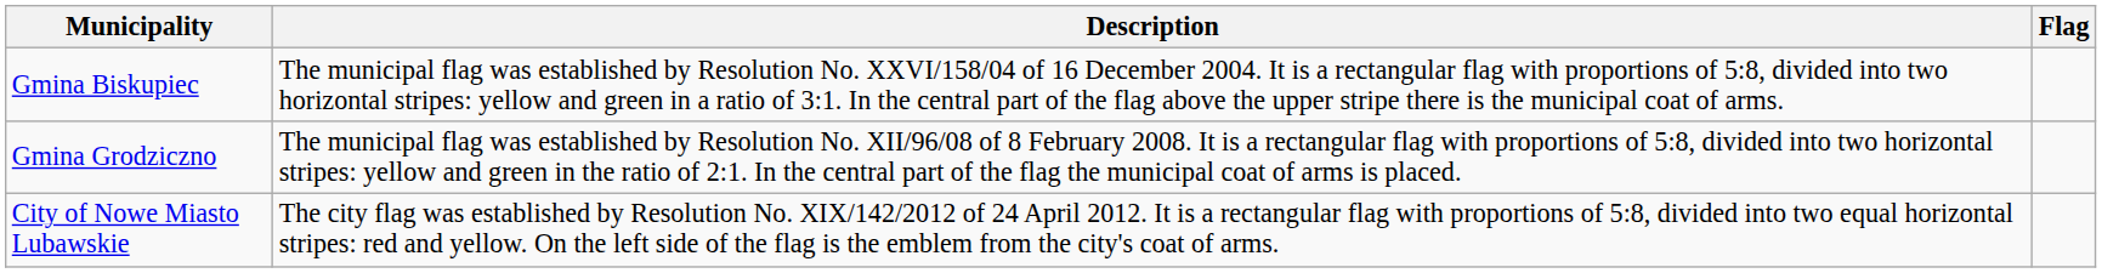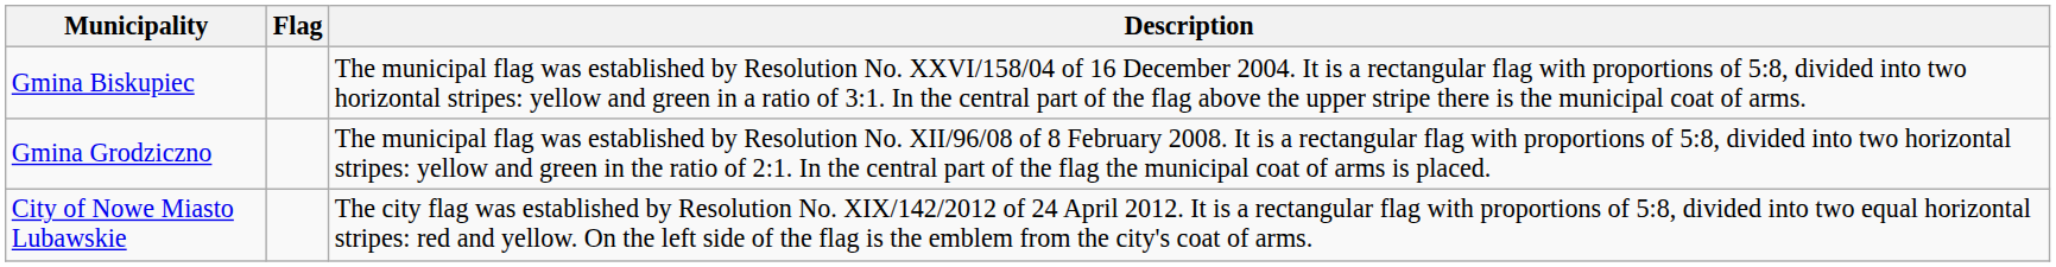columns swapped: Flag <-> Description
